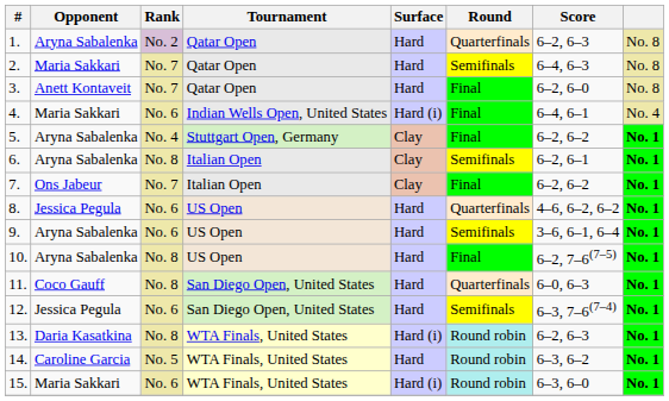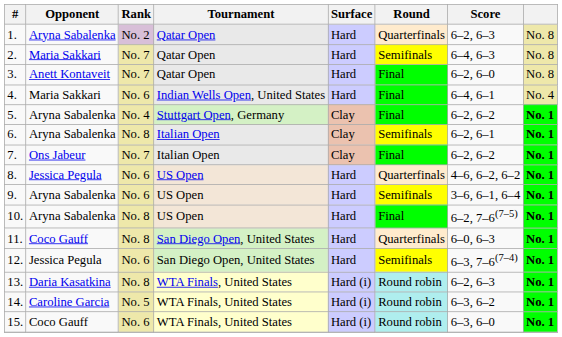4. | Surface: Hard (i) -> Hard
14. | Surface: Hard -> Hard (i)
15. | Opponent: Maria Sakkari -> Coco Gauff
